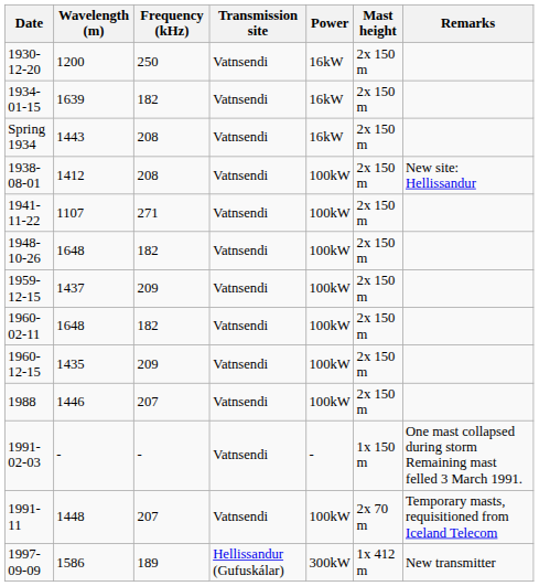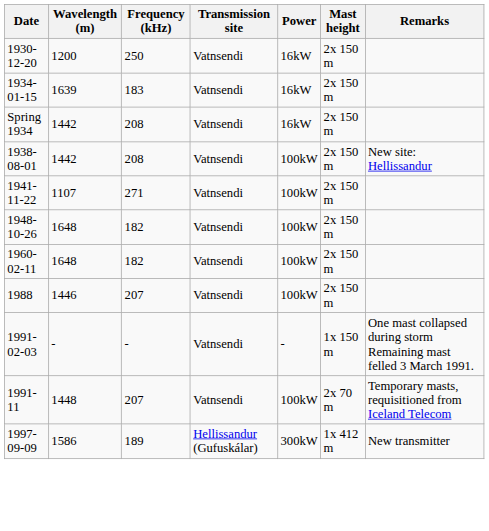1934-01-15 | Frequency (kHz): 182 -> 183
Spring 1934 | Wavelength (m): 1443 -> 1442
1938-08-01 | Wavelength (m): 1412 -> 1442
- row: 1959-12-15 | 1437 | 209 | Vatnsendi | 100kW | 2x 150 m
- row: 1960-12-15 | 1435 | 209 | Vatnsendi | 100kW | 2x 150 m
